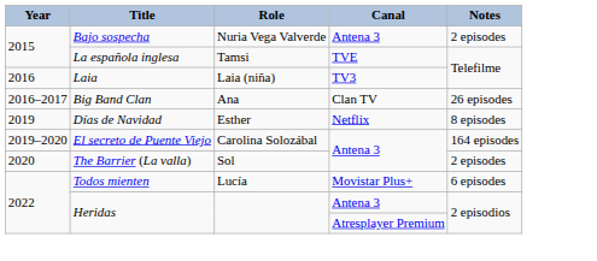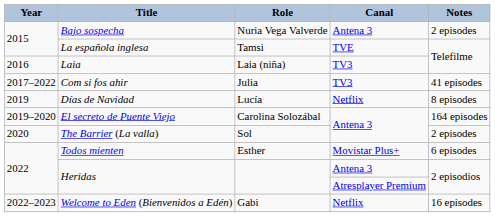- row: 2016–2017 | Big Band Clan | Ana | Clan TV | 26 episodes
+ row: 2017–2022 | Com si fos ahir | Julia | TV3 | 41 episodes
Días de Navidad | Role: Esther -> Lucía
Todos mienten | Role: Lucía -> Esther
+ row: 2022–2023 | Welcome to Eden (Bienvenidos a Edén) | Gabi | Netflix | 16 episodes
